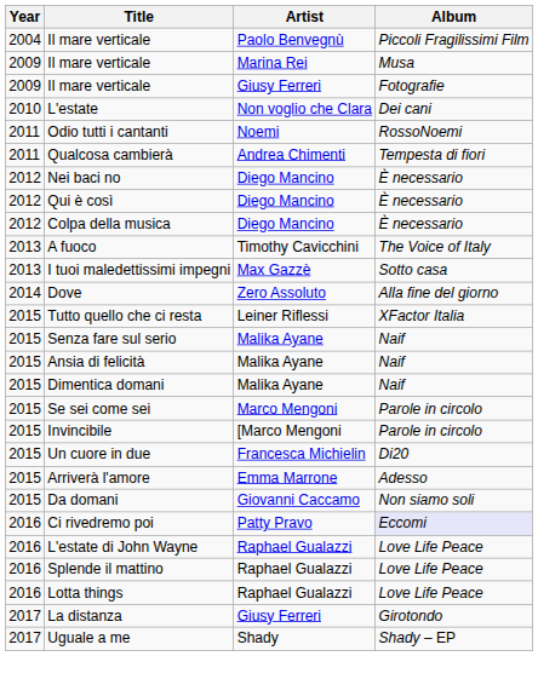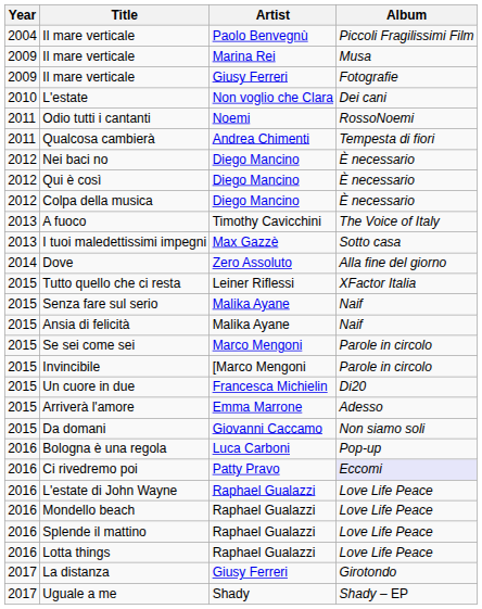- row: 2015 | Dimentica domani | Malika Ayane | Naif
+ row: 2016 | Bologna è una regola | Luca Carboni | Pop-up
+ row: 2016 | Mondello beach | Raphael Gualazzi | Love Life Peace
